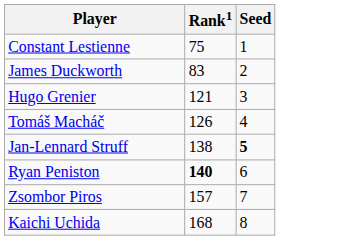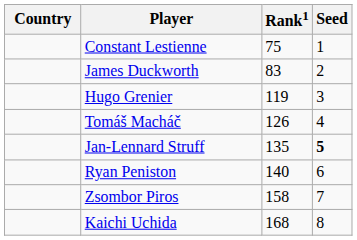+ column: Country
Hugo Grenier | Rank1: 121 -> 119
Jan-Lennard Struff | Rank1: 138 -> 135
Ryan Peniston | Rank1: bold -> normal
Zsombor Piros | Rank1: 157 -> 158
